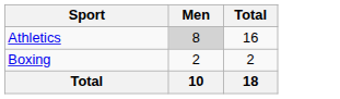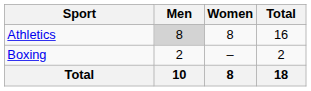+ column: Women | 8 | – | 8
